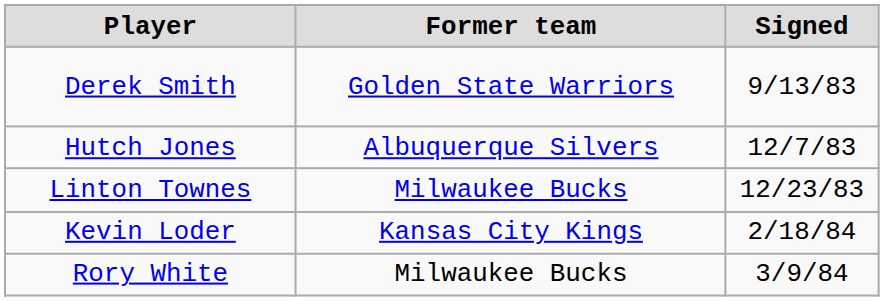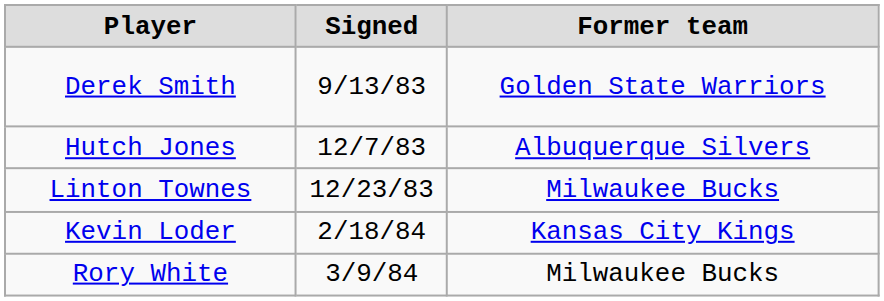columns swapped: Signed <-> Former team
